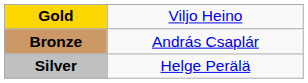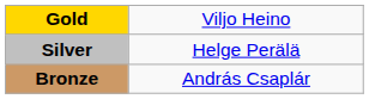rows swapped: Silver <-> Bronze
